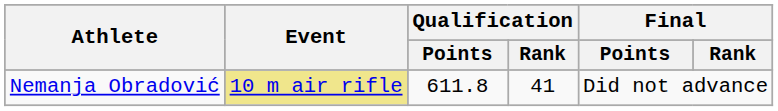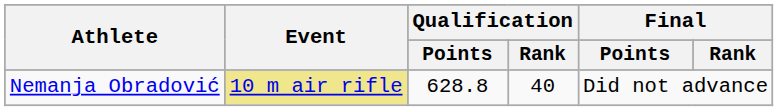Nemanja Obradović | Qualification / Points: 611.8 -> 628.8
Nemanja Obradović | Qualification / Rank: 41 -> 40
